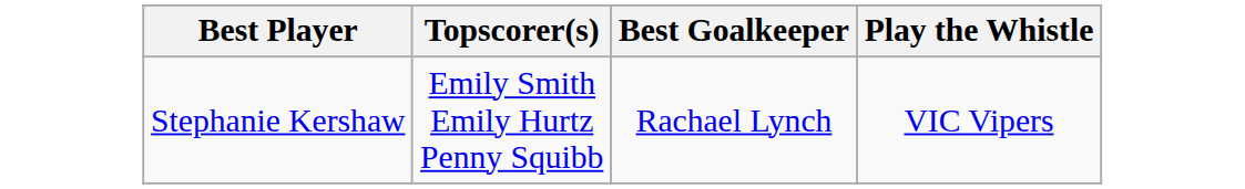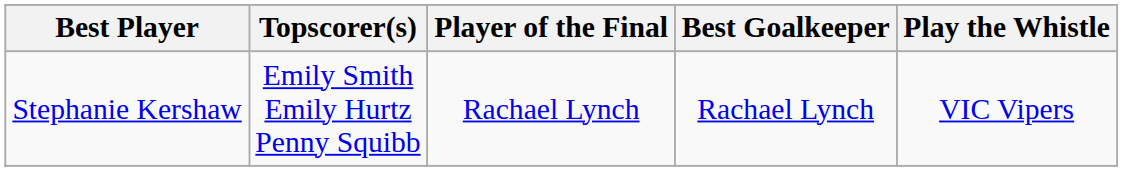+ column: Player of the Final | Rachael Lynch
